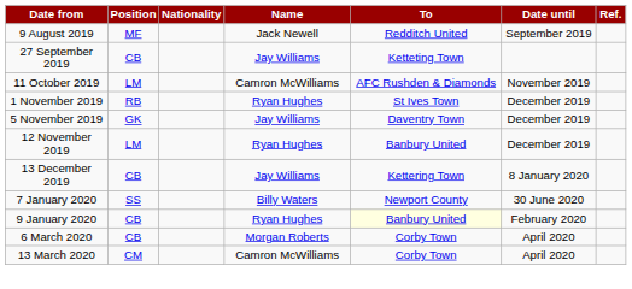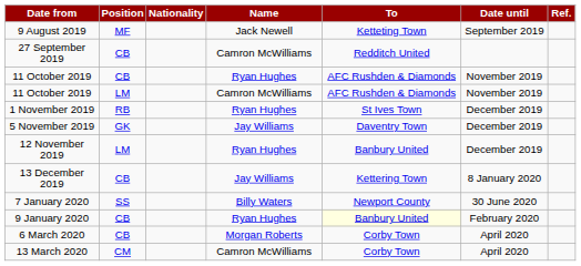9 August 2019 | To: Redditch United -> Ketteting Town
27 September 2019 | Name: Jay Williams -> Camron McWilliams
27 September 2019 | To: Ketteting Town -> Redditch United
+ row: 11 October 2019 | CB | Ryan Hughes | AFC Rushden & Diamonds | November 2019
